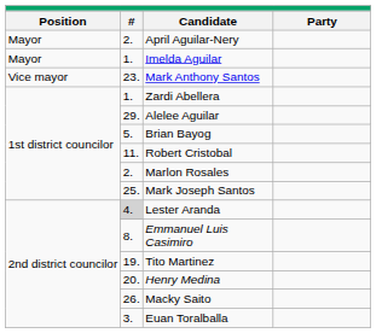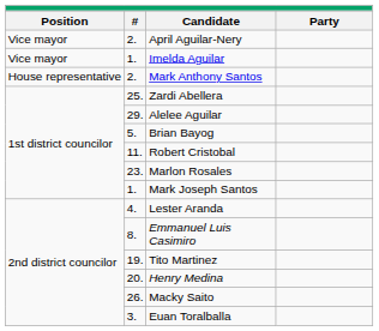April Aguilar-Nery | column 1: Mayor -> Vice mayor
Imelda Aguilar | column 1: Mayor -> Vice mayor
Mark Anthony Santos | column 1: Vice mayor -> House representative
Mark Anthony Santos | column 2: 23. -> 2.
Zardi Abellera | column 2: 1. -> 25.
Marlon Rosales | column 2: 2. -> 23.
Mark Joseph Santos | column 2: 25. -> 1.
Lester Aranda | column 2: lightgrey background -> no background
